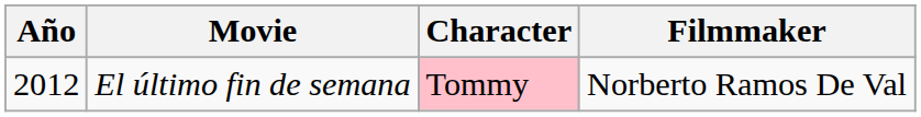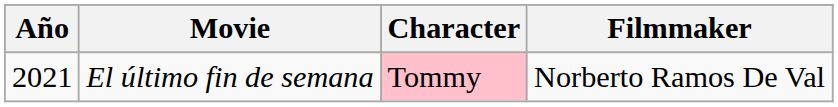El último fin de semana | Año: 2012 -> 2021
